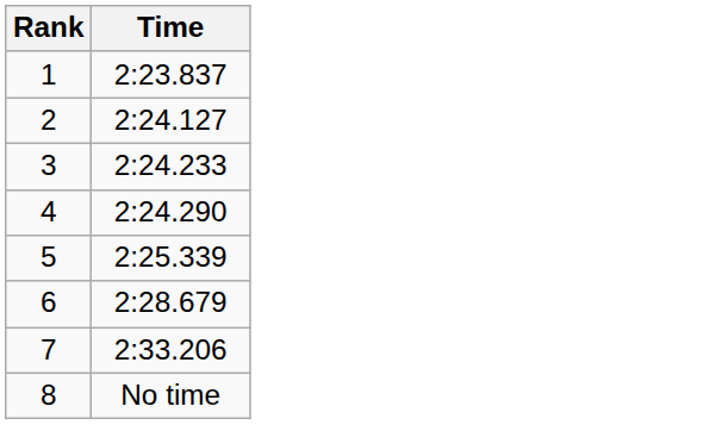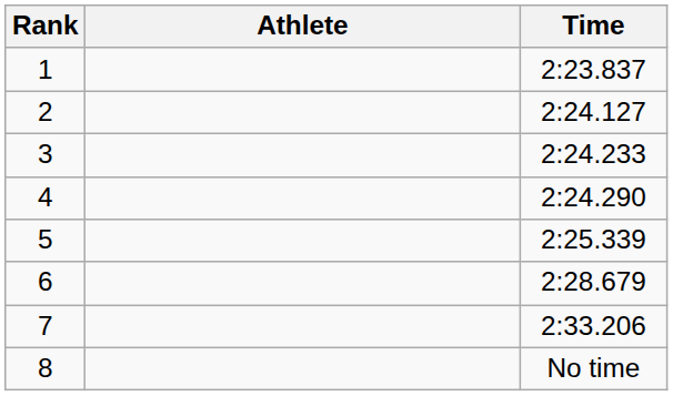+ column: Athlete
